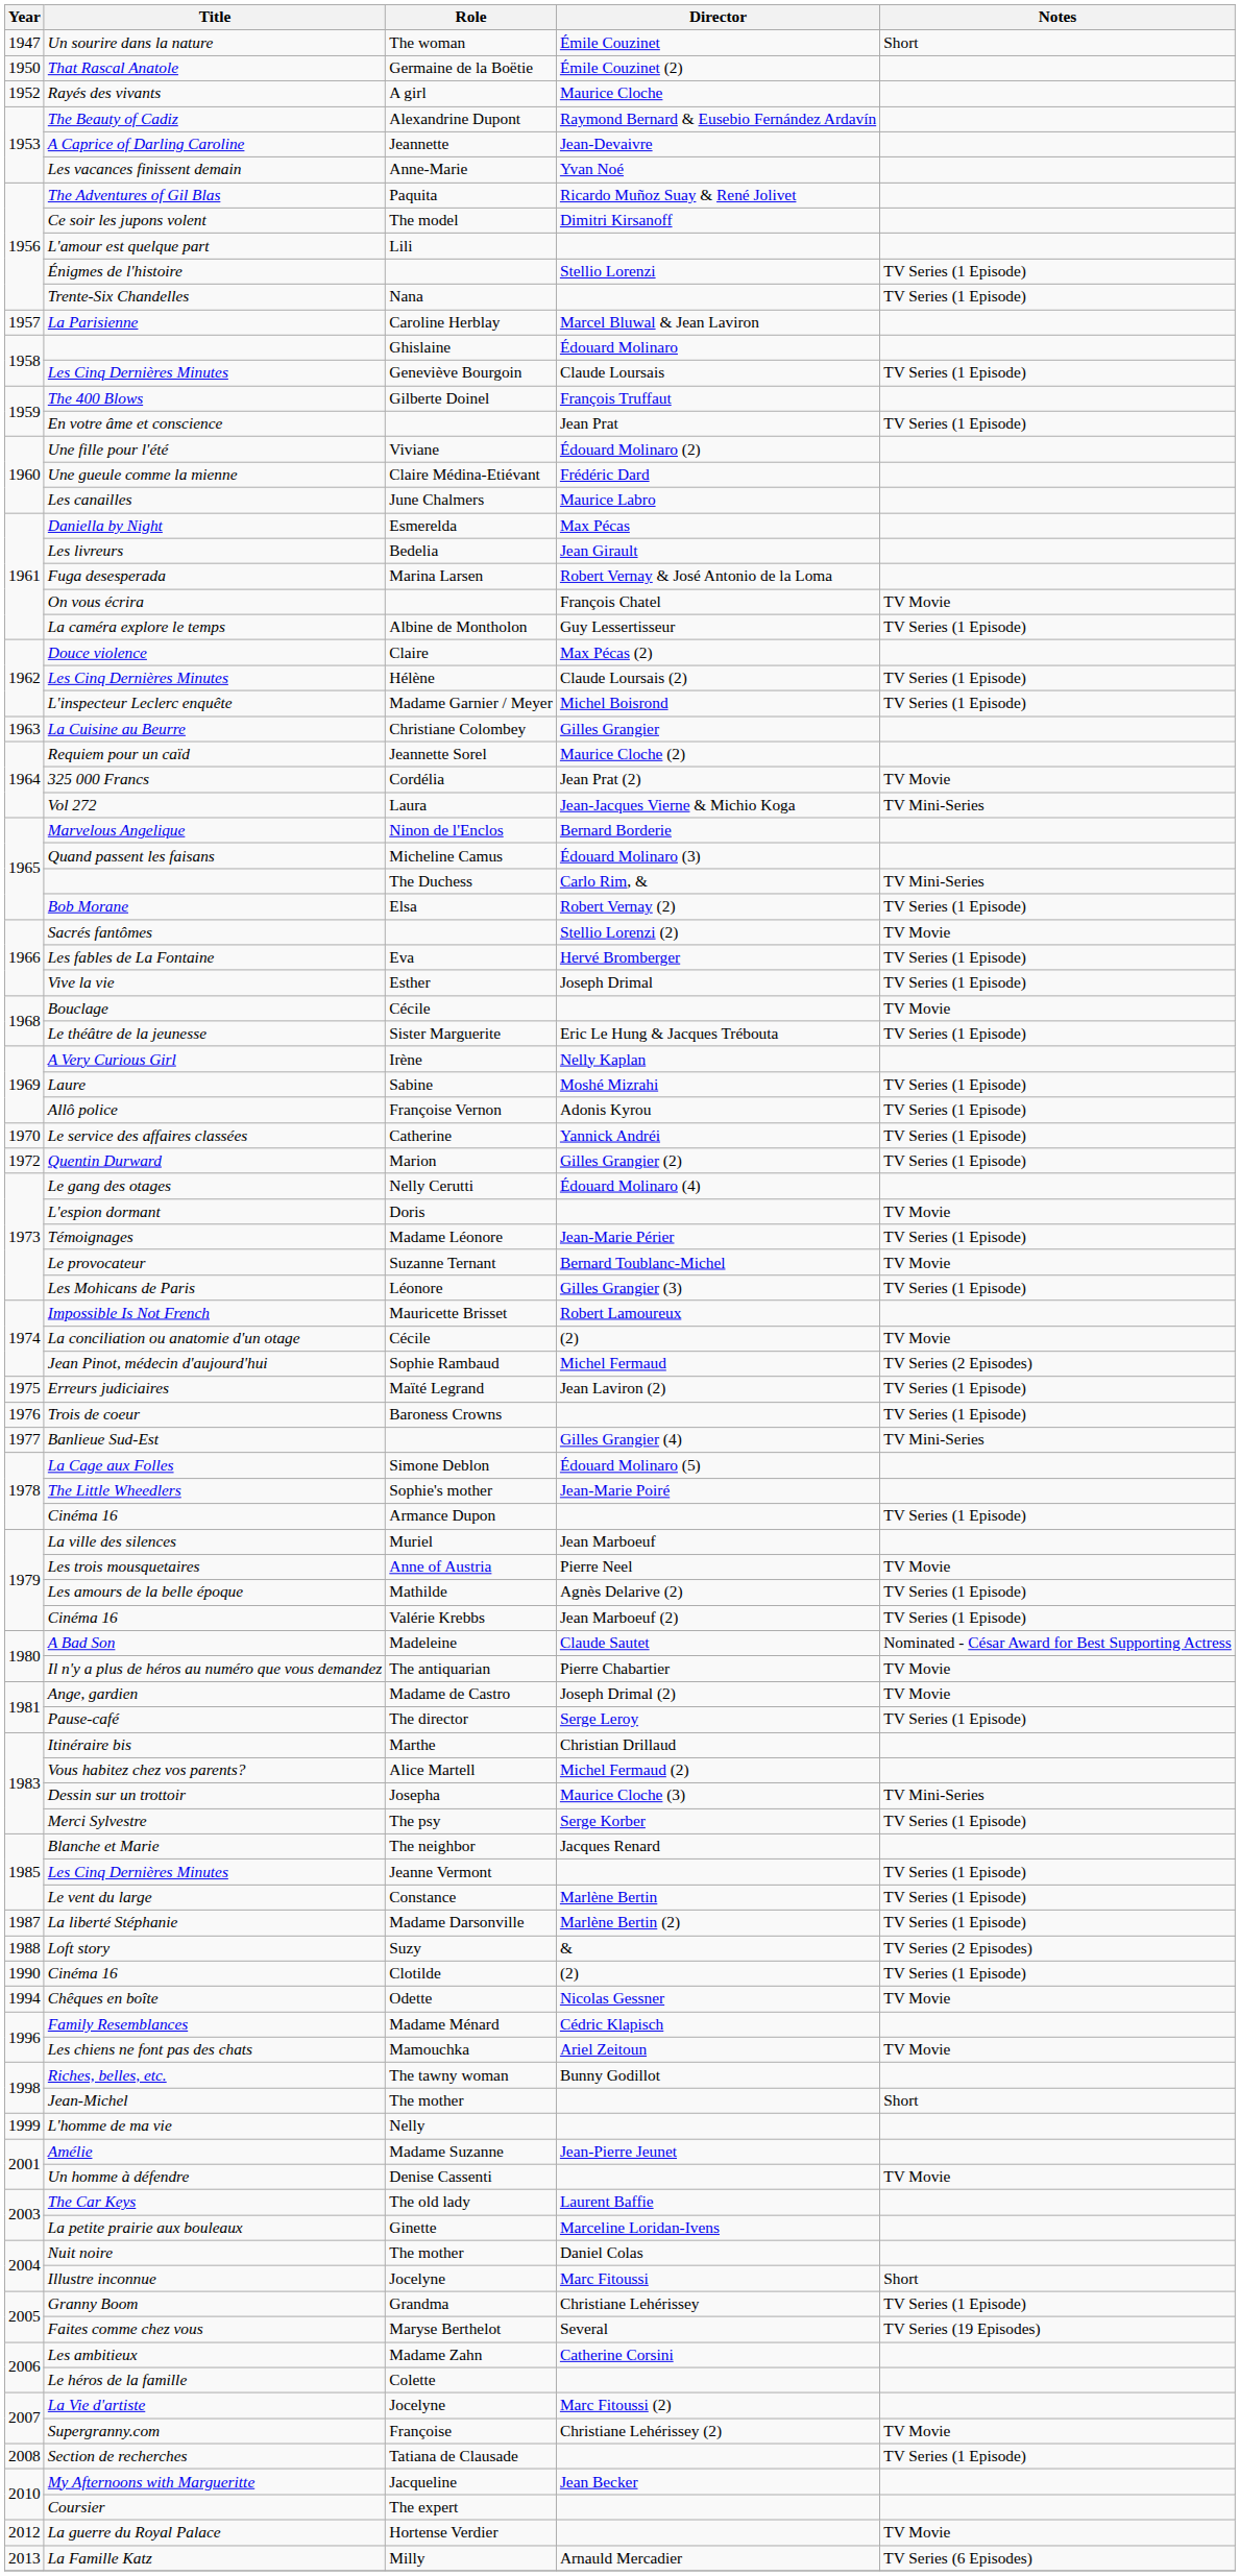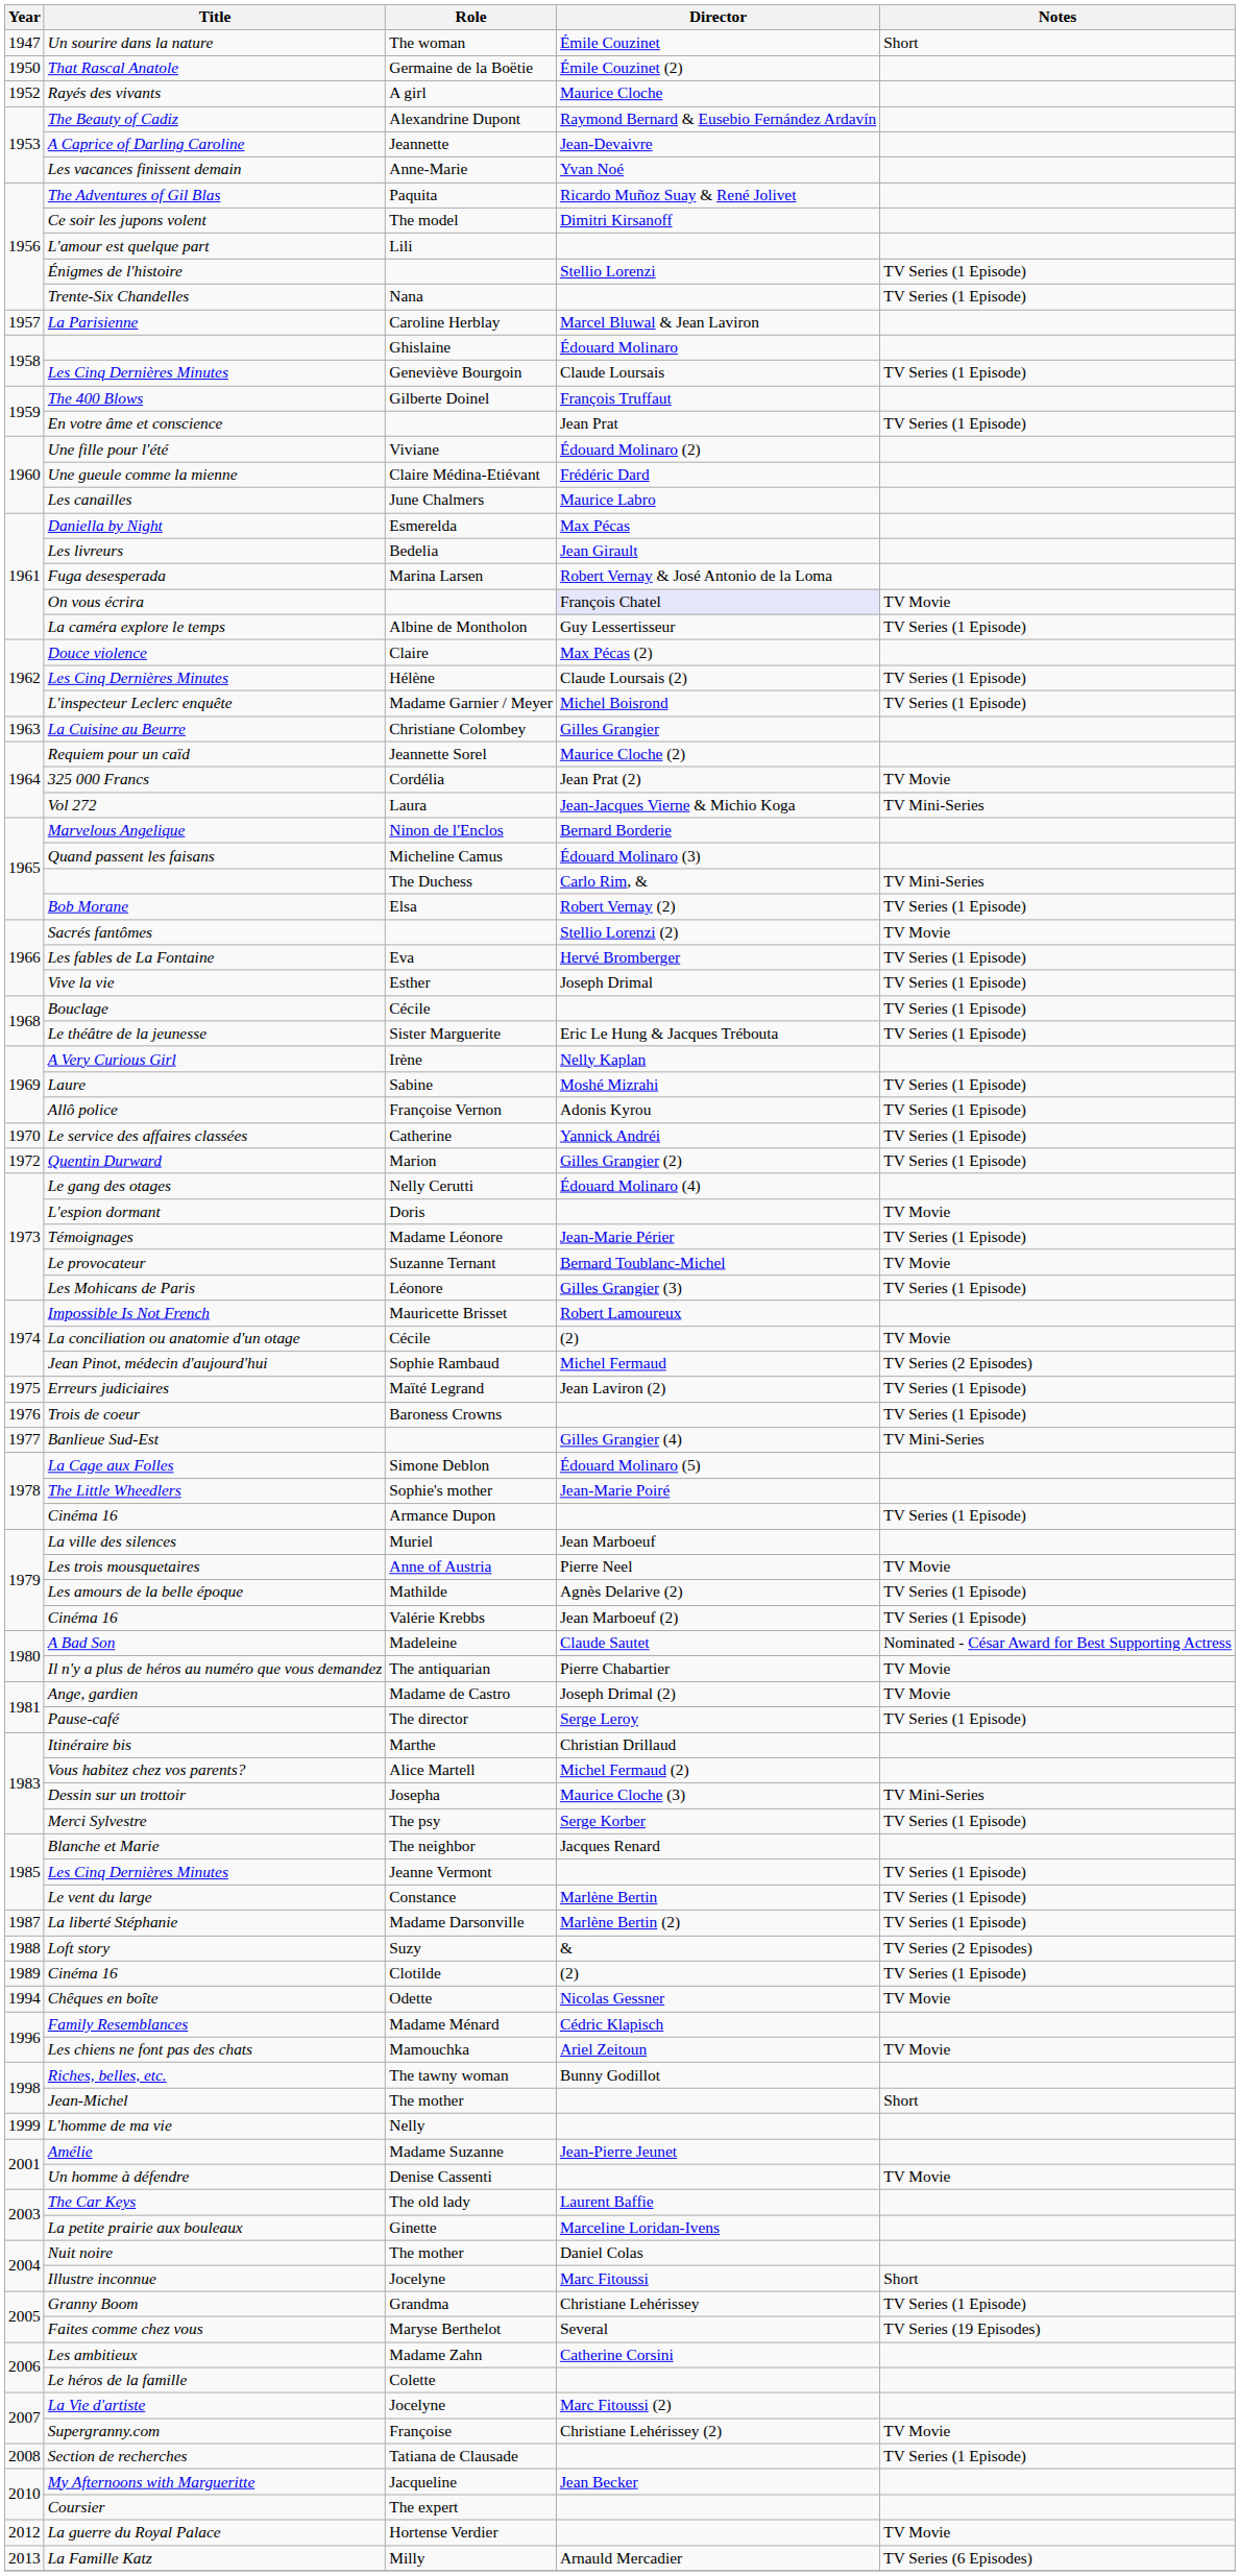On vous écrira | Director: no background -> lavender background
Bouclage | Notes: TV Movie -> TV Series (1 Episode)
Cinéma 16 / Clotilde | Year: 1990 -> 1989
